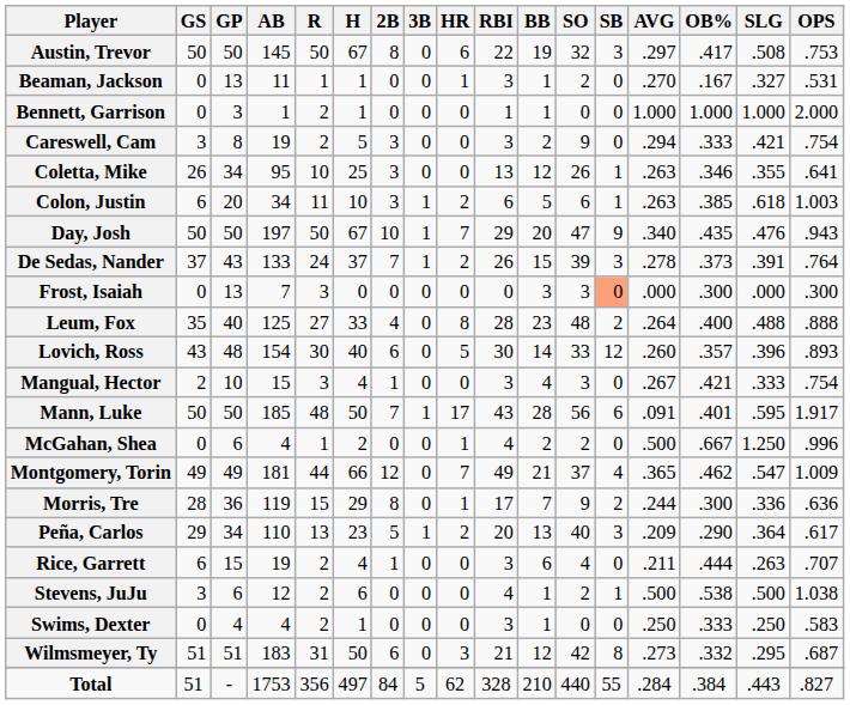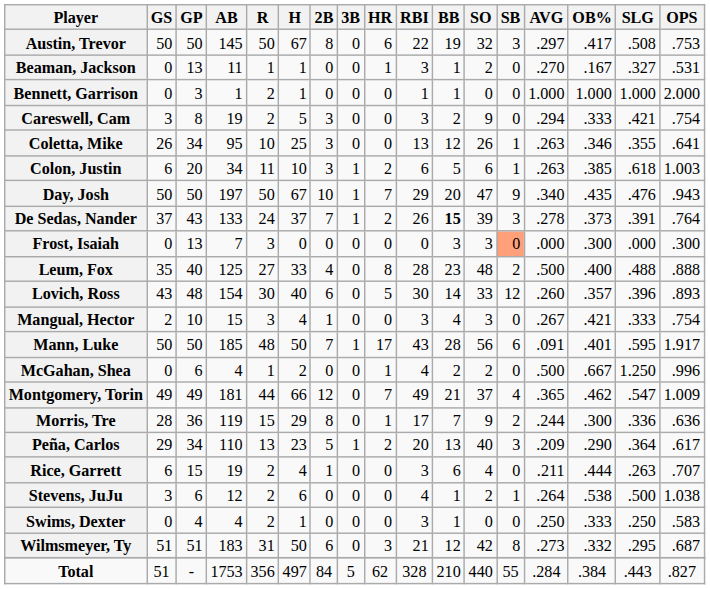De Sedas, Nander | BB: normal -> bold
Leum, Fox | AVG: .264 -> .500
Stevens, JuJu | AVG: .500 -> .264
